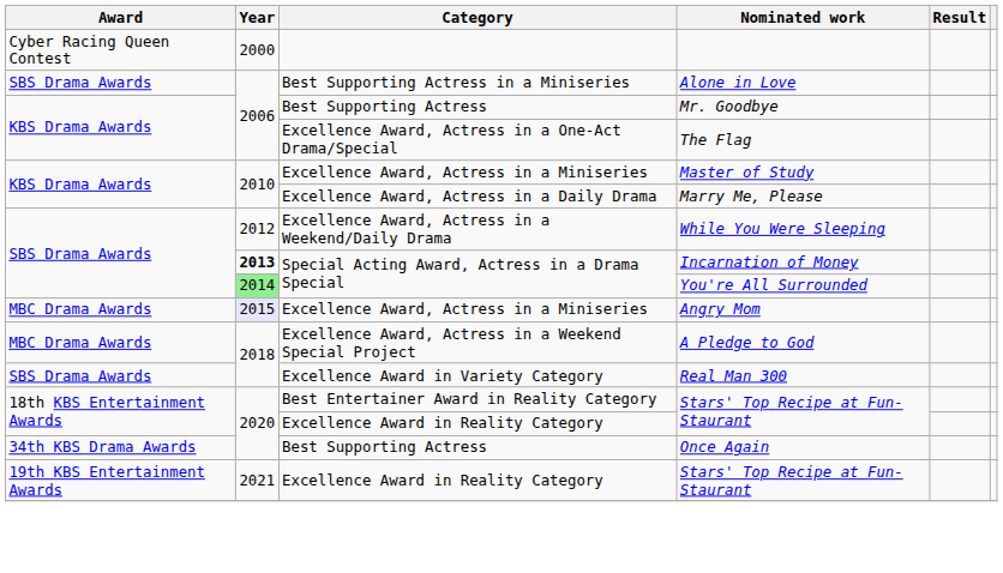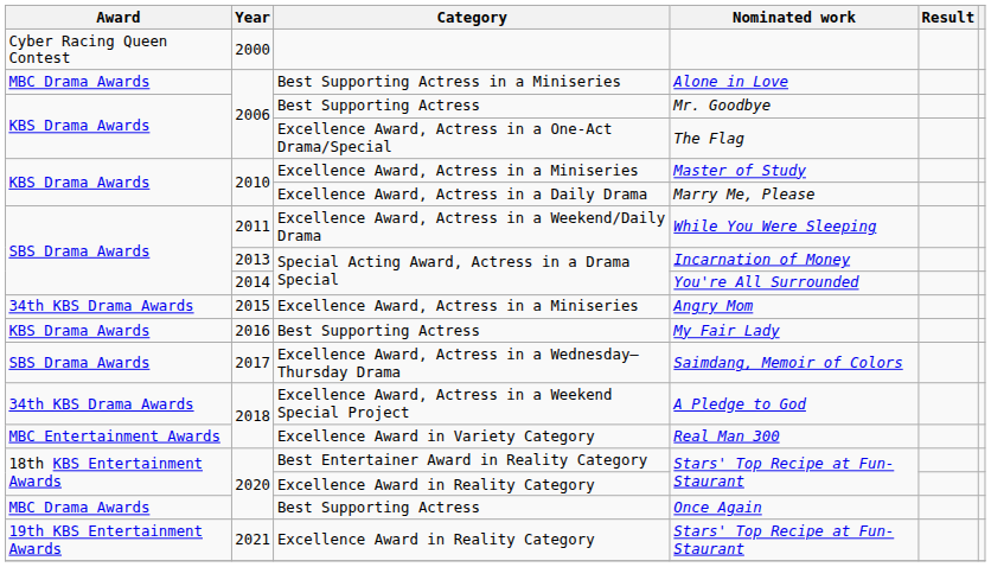Alone in Love | Award: SBS Drama Awards -> MBC Drama Awards
While You Were Sleeping | Year: 2012 -> 2011
Incarnation of Money | Year: bold -> normal
You're All Surrounded | Year: lightgreen background -> no background
Angry Mom | Award: MBC Drama Awards -> 34th KBS Drama Awards
Angry Mom | Year: lavender background -> no background
+ row: KBS Drama Awards | 2016 | Best Supporting Actress | My Fair Lady
+ row: SBS Drama Awards | 2017 | Excellence Award, Actress in a Wednesday–Thursday Drama | Saimdang, Memoir of Colors
A Pledge to God | Award: MBC Drama Awards -> 34th KBS Drama Awards
Real Man 300 | Award: SBS Drama Awards -> MBC Entertainment Awards
Once Again | Award: 34th KBS Drama Awards -> MBC Drama Awards
